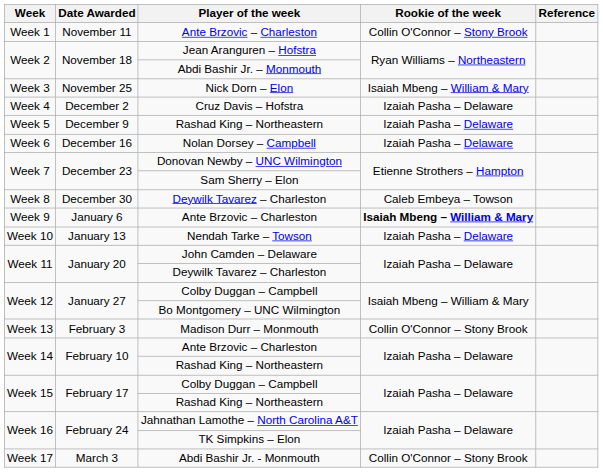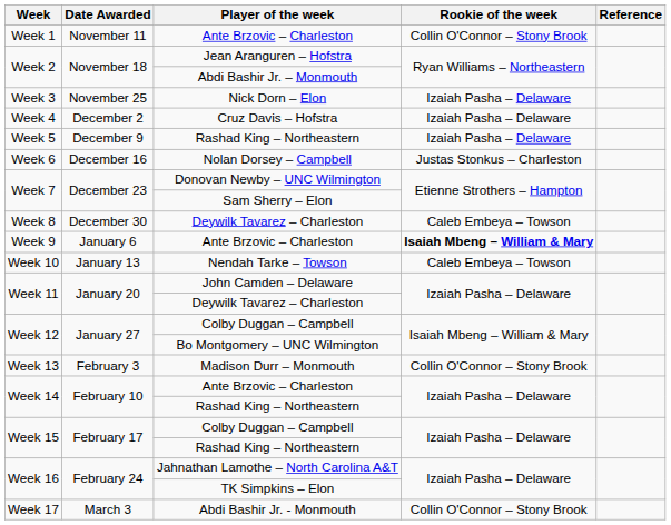Nick Dorn – Elon | Rookie of the week: Isaiah Mbeng – William & Mary -> Izaiah Pasha – Delaware
Nolan Dorsey – Campbell | Rookie of the week: Izaiah Pasha – Delaware -> Justas Stonkus – Charleston
Nendah Tarke – Towson | Rookie of the week: Izaiah Pasha – Delaware -> Caleb Embeya – Towson
